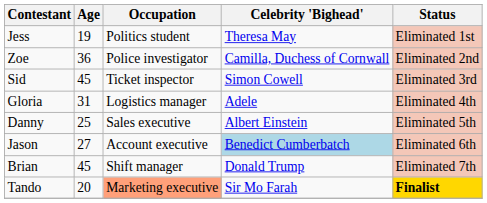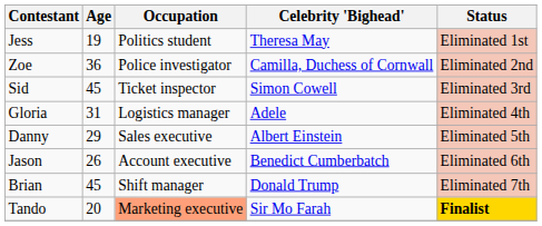Danny | Age: 25 -> 29
Jason | Age: 27 -> 26
Jason | Celebrity 'Bighead': lightblue background -> no background
